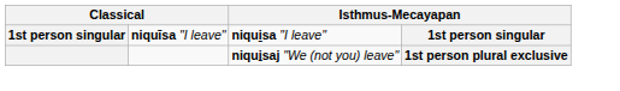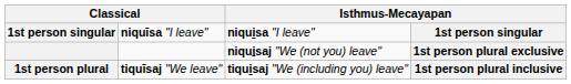+ row: 1st person plural | tiquīsaj "We leave" | tiqui̱saj "We (including you) leave" | 1st person plural inclusive
